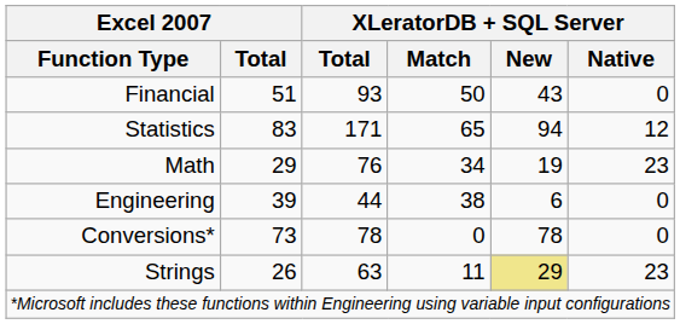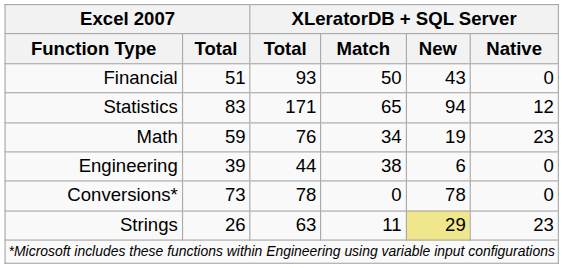Math | Excel 2007 / Total: 29 -> 59
